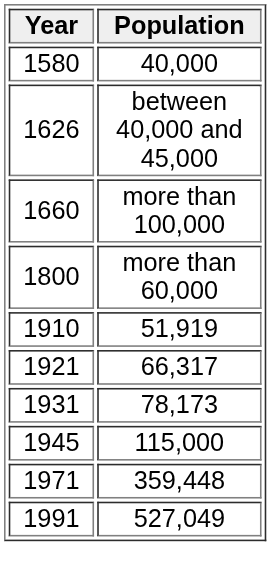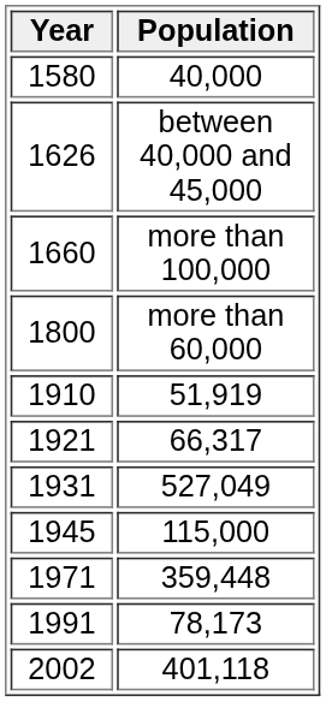1931 | Population: 78,173 -> 527,049
1991 | Population: 527,049 -> 78,173
+ row: 2002 | 401,118
